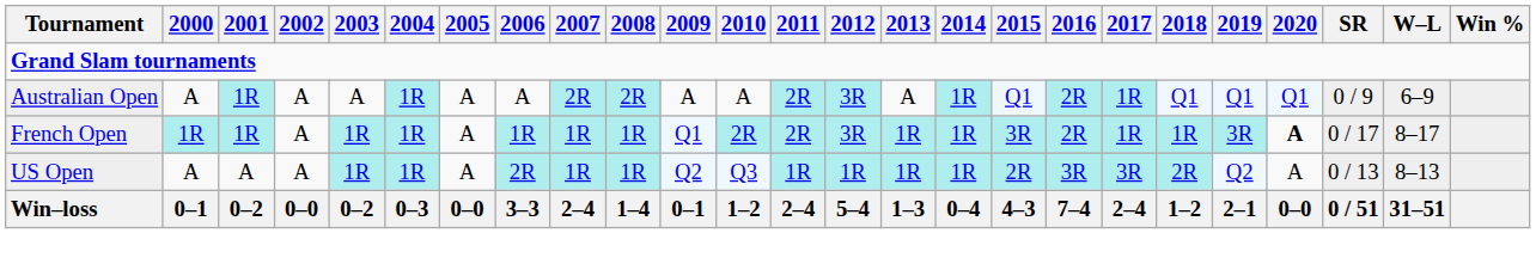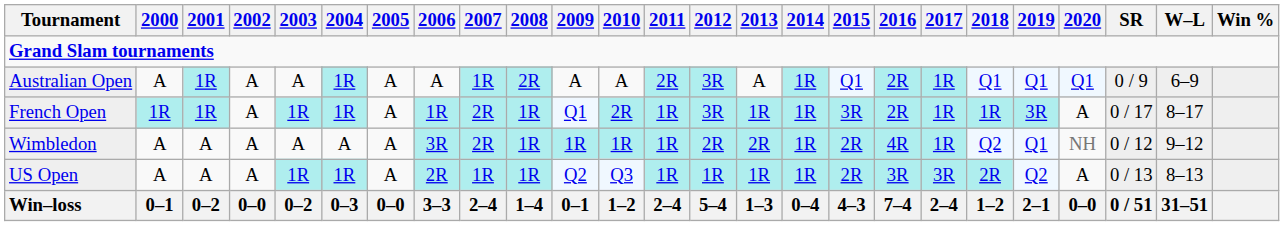Australian Open | 2007: 2R -> 1R
French Open | 2007: 1R -> 2R
French Open | 2011: 2R -> 1R
French Open | 2020: bold -> normal
+ row: Wimbledon | A | A | A | A | A | A | 3R | 2R | 1R | 1R | 1R | 1R | 2R | 2R | 1R | 2R | 4R | 1R | Q2 | Q1 | NH | 0 / 12 | 9–12
